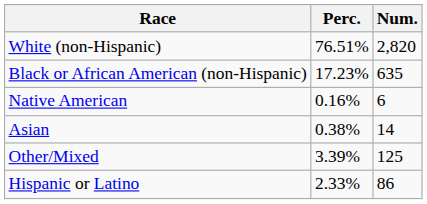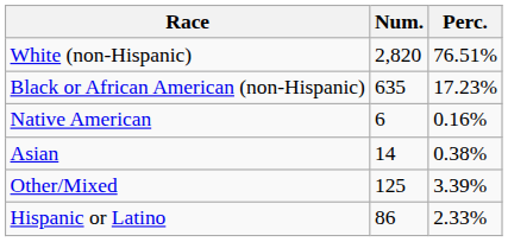columns swapped: Num. <-> Perc.
